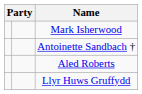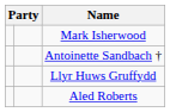rows swapped: Aled Roberts <-> Llyr Huws Gruffydd
